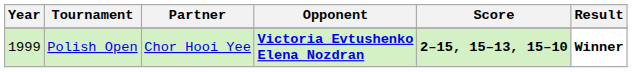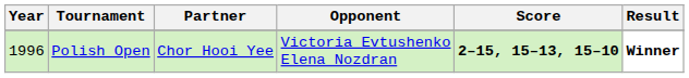Polish Open | Year: 1999 -> 1996
Polish Open | Opponent: bold -> normal
